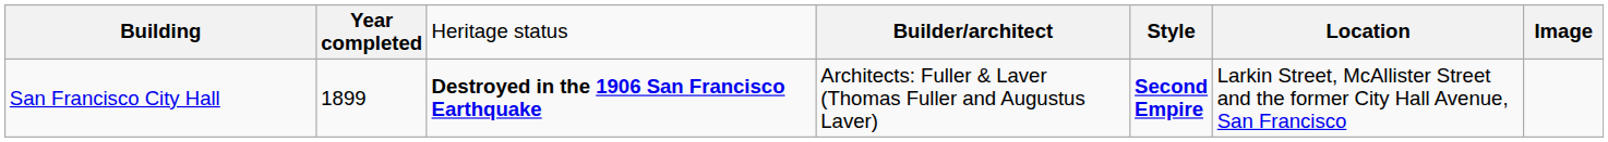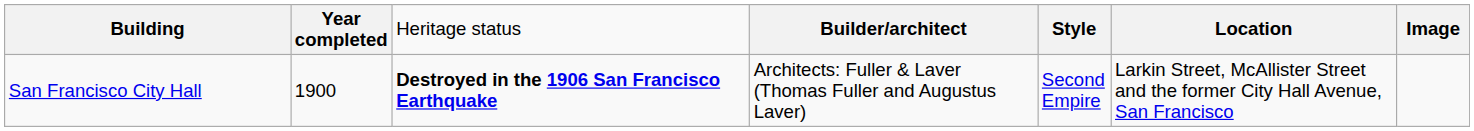San Francisco City Hall | column 2: 1899 -> 1900
San Francisco City Hall | column 5: bold -> normal
